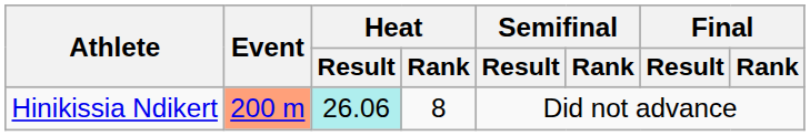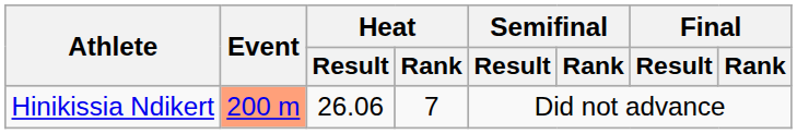Hinikissia Ndikert | Heat / Result: paleturquoise background -> no background
Hinikissia Ndikert | Heat / Rank: 8 -> 7
